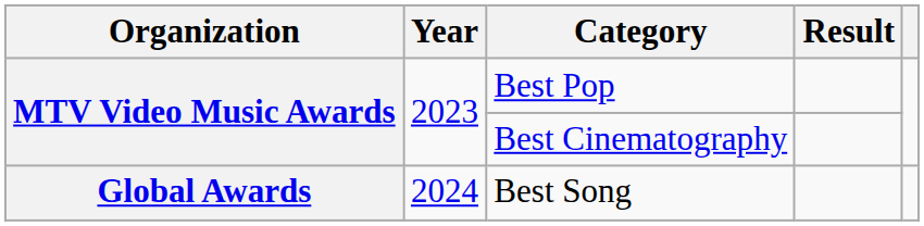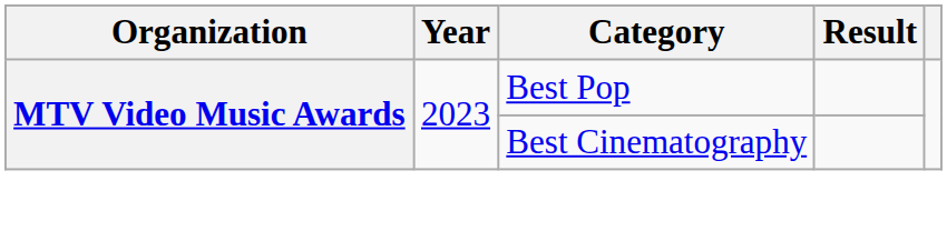- row: Global Awards | 2024 | Best Song
